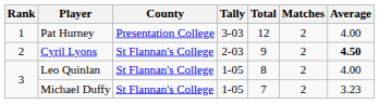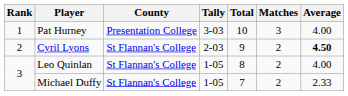Pat Hurney | Total: 12 -> 10
Pat Hurney | Matches: 2 -> 3
Michael Duffy | Average: 3.23 -> 2.33
